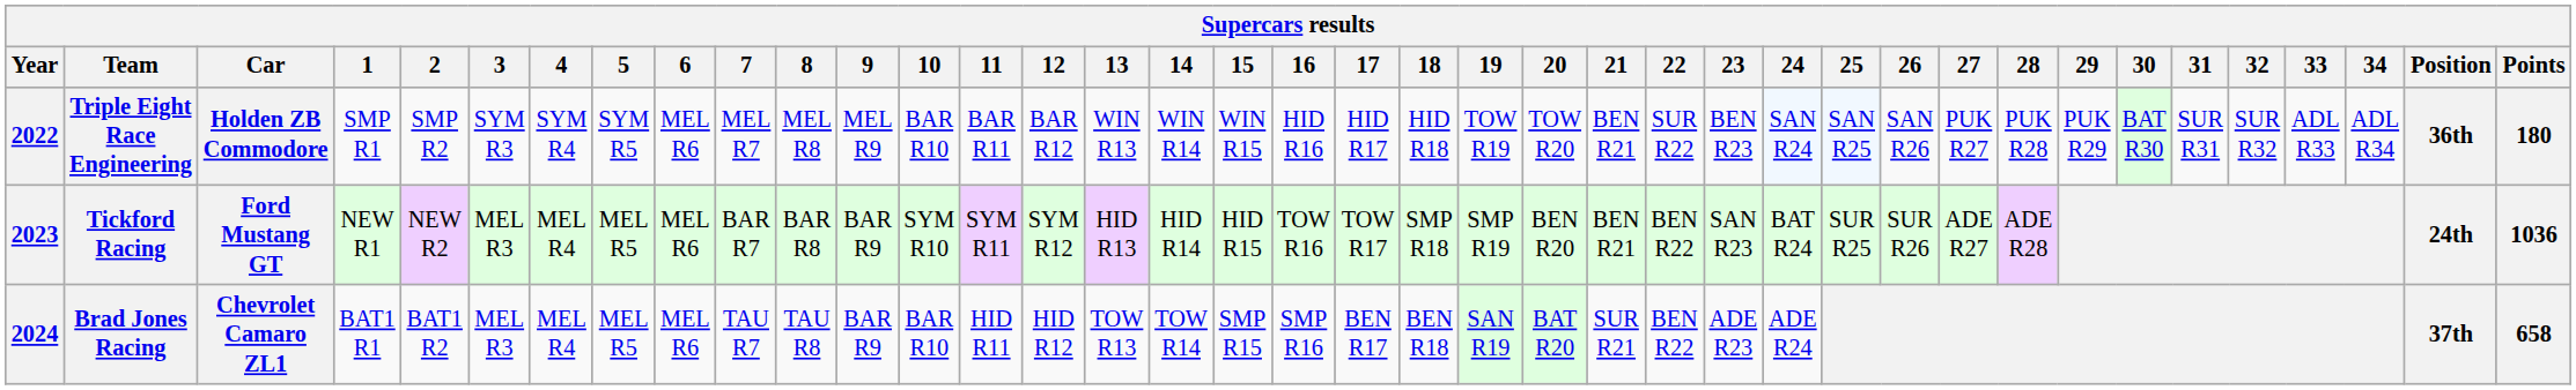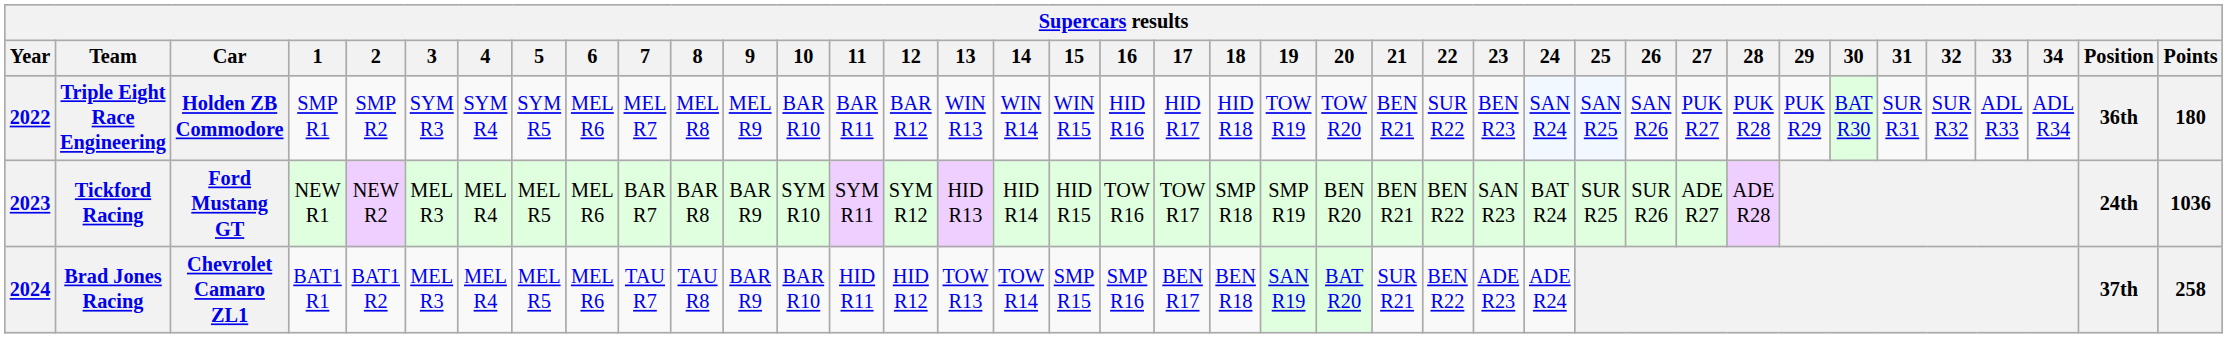Brad Jones Racing | Points: 658 -> 258
